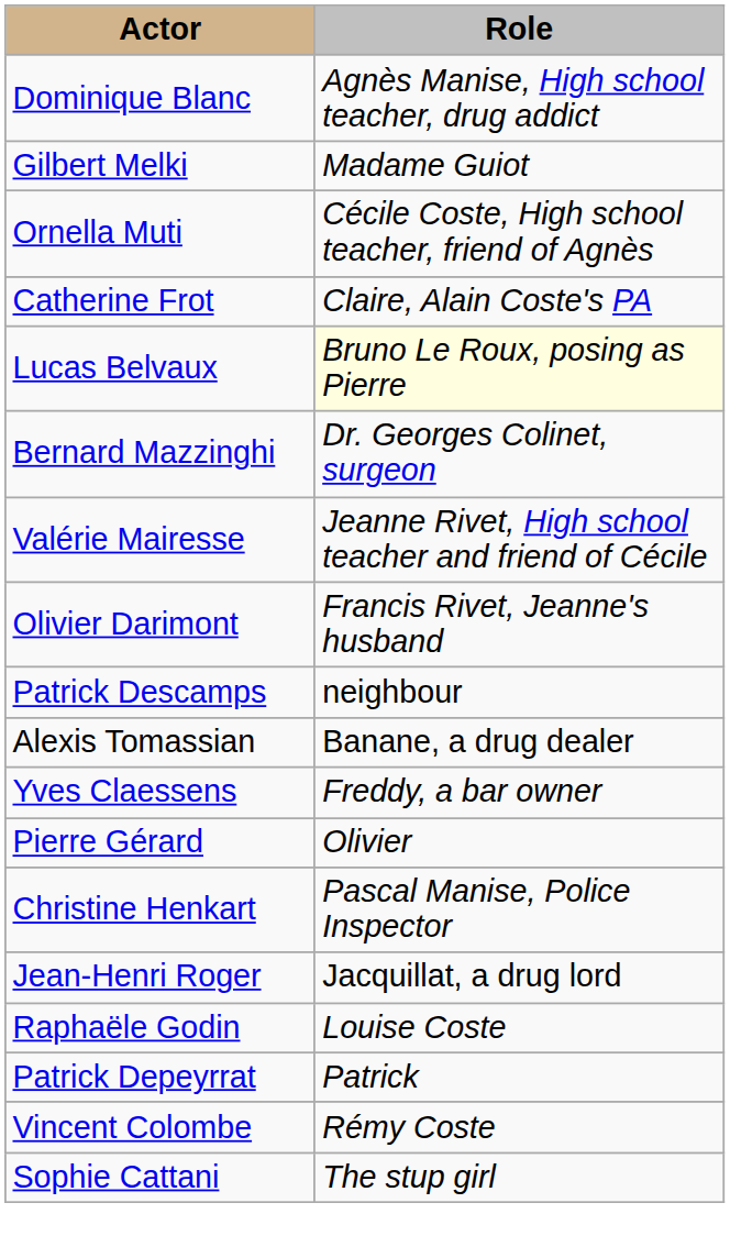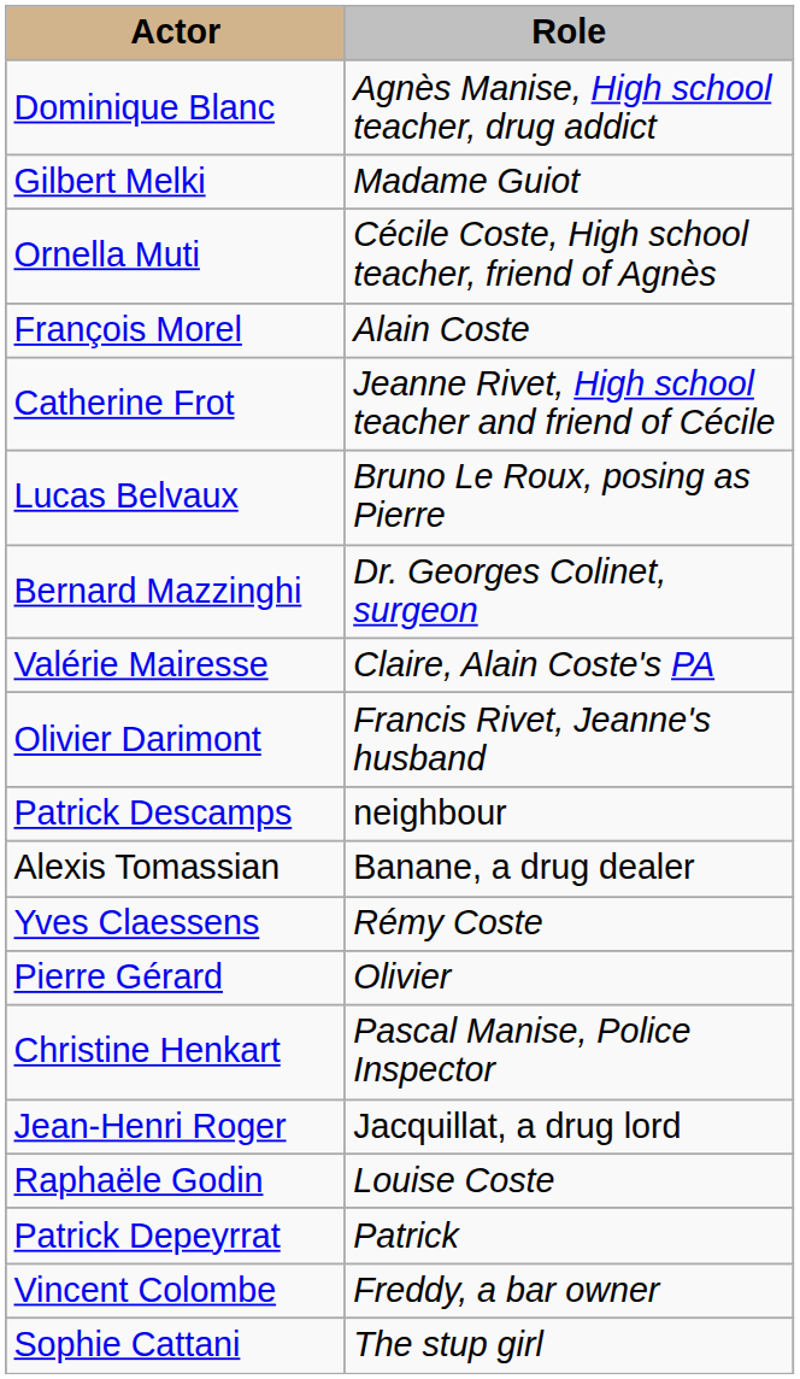+ row: François Morel | Alain Coste
Catherine Frot | Role: Claire, Alain Coste's PA -> Jeanne Rivet, High school teacher and friend of Cécile
Lucas Belvaux | Role: lightyellow background -> no background
Valérie Mairesse | Role: Jeanne Rivet, High school teacher and friend of Cécile -> Claire, Alain Coste's PA
Yves Claessens | Role: Freddy, a bar owner -> Rémy Coste
Vincent Colombe | Role: Rémy Coste -> Freddy, a bar owner
